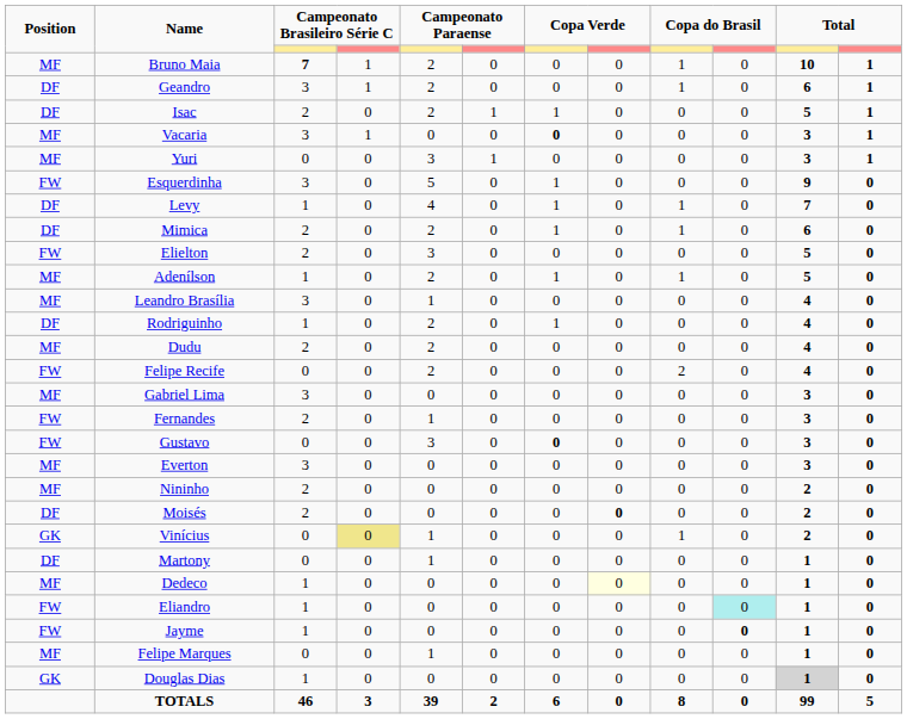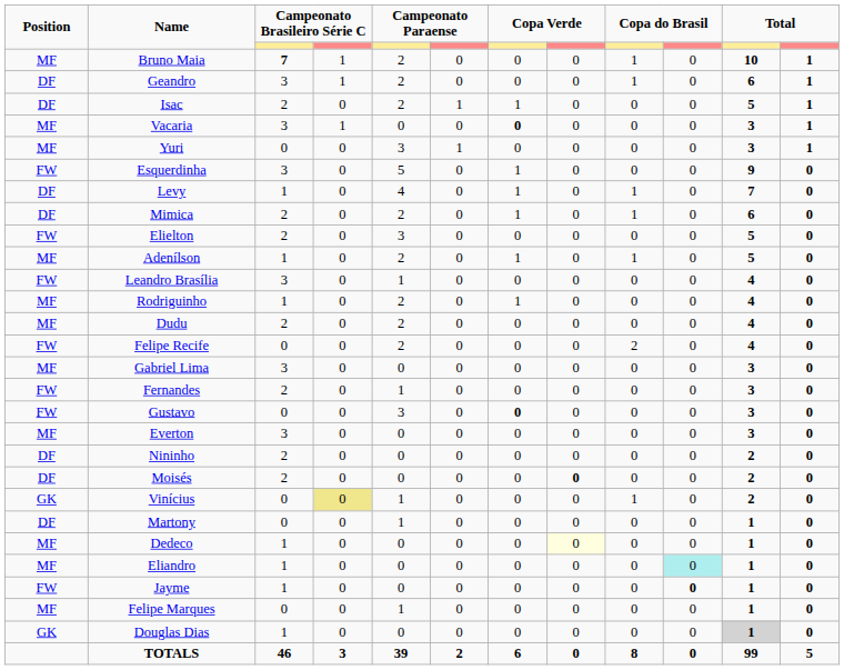Leandro Brasília | Position: MF -> FW
Rodriguinho | Position: DF -> MF
Nininho | Position: MF -> DF
Eliandro | Position: FW -> MF
